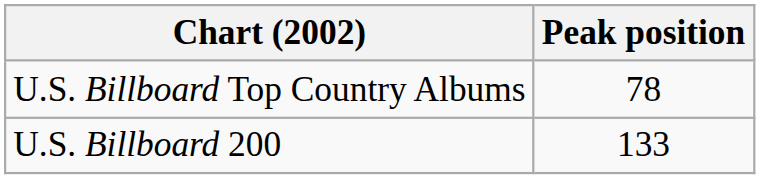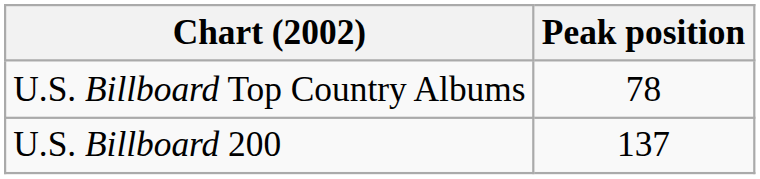U.S. Billboard 200 | Peak position: 133 -> 137
